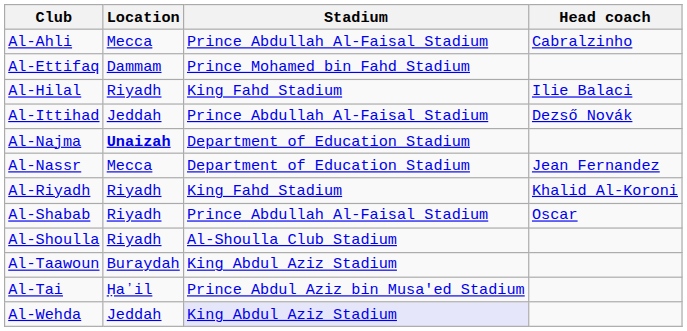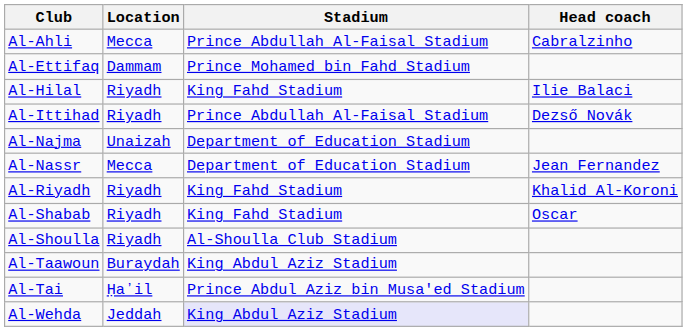Al-Ittihad | Location: Jeddah -> Riyadh
Al-Najma | Location: bold -> normal
Al-Shabab | Stadium: Prince Abdullah Al-Faisal Stadium -> King Fahd Stadium
